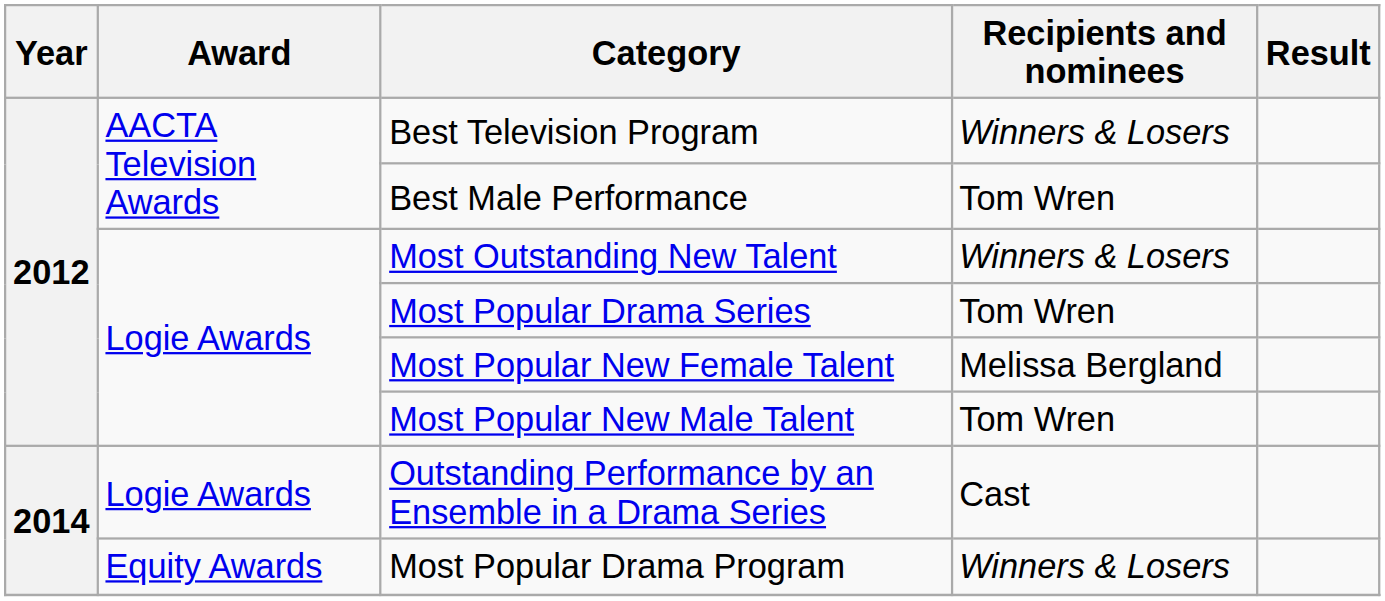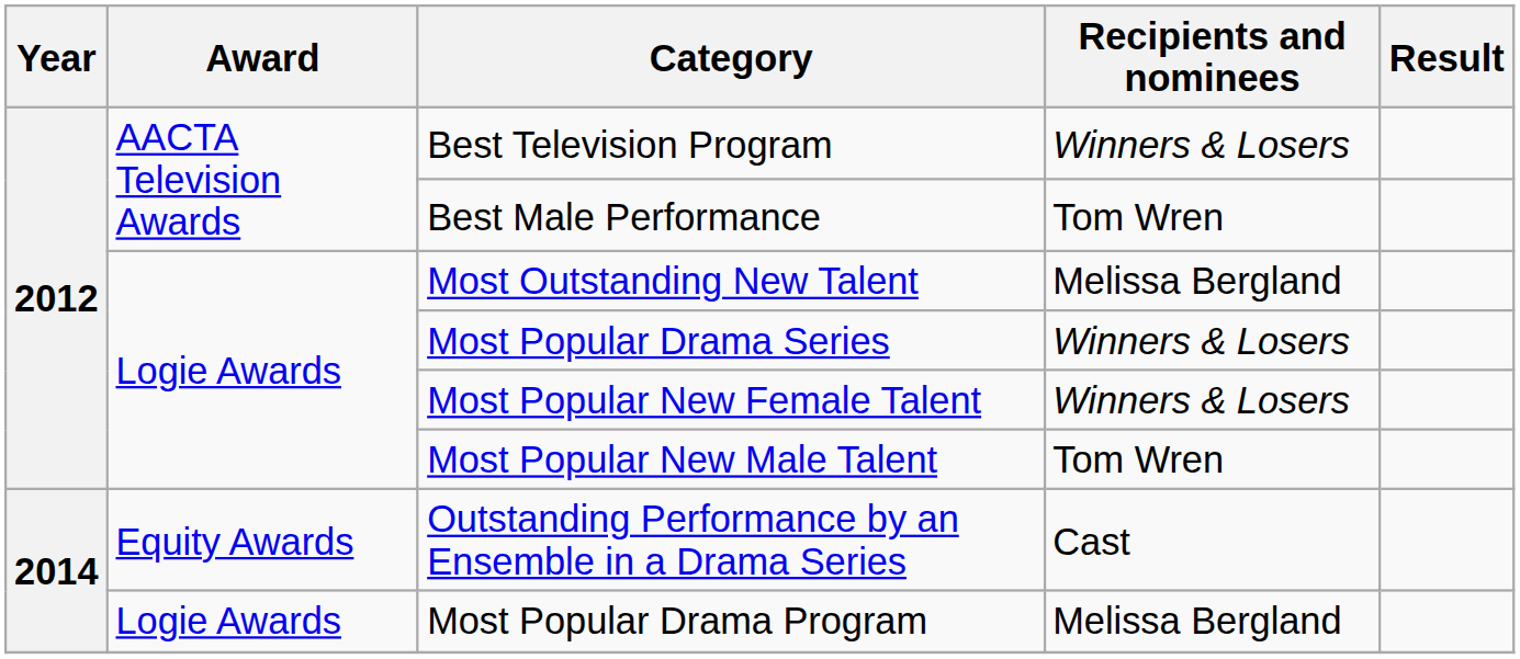Most Outstanding New Talent | Recipients and nominees: Winners & Losers -> Melissa Bergland
Most Popular Drama Series | Recipients and nominees: Tom Wren -> Winners & Losers
Most Popular New Female Talent | Recipients and nominees: Melissa Bergland -> Winners & Losers
Outstanding Performance by an Ensemble in a Drama Series | Award: Logie Awards -> Equity Awards
Most Popular Drama Program | Award: Equity Awards -> Logie Awards
Most Popular Drama Program | Recipients and nominees: Winners & Losers -> Melissa Bergland
